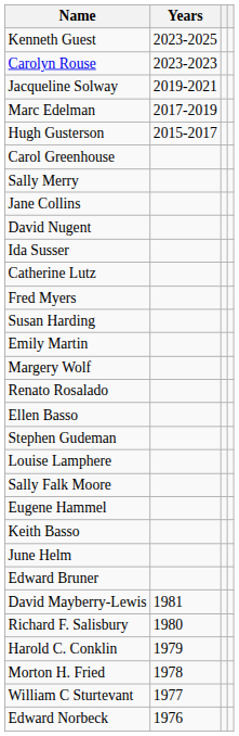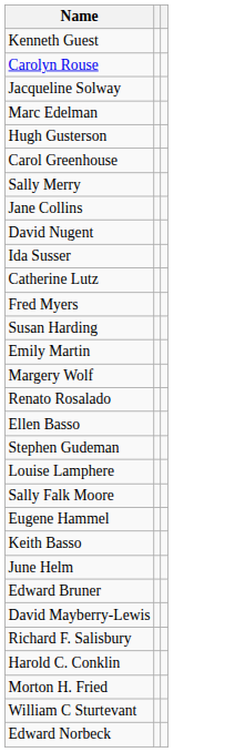- column: Years | 2023-2025 | 2023-2023 | 2019-2021 | 2017-2019 | 2015-2017 | 1981 | 1980 | 1979 | 1978 | 1977 | 1976
